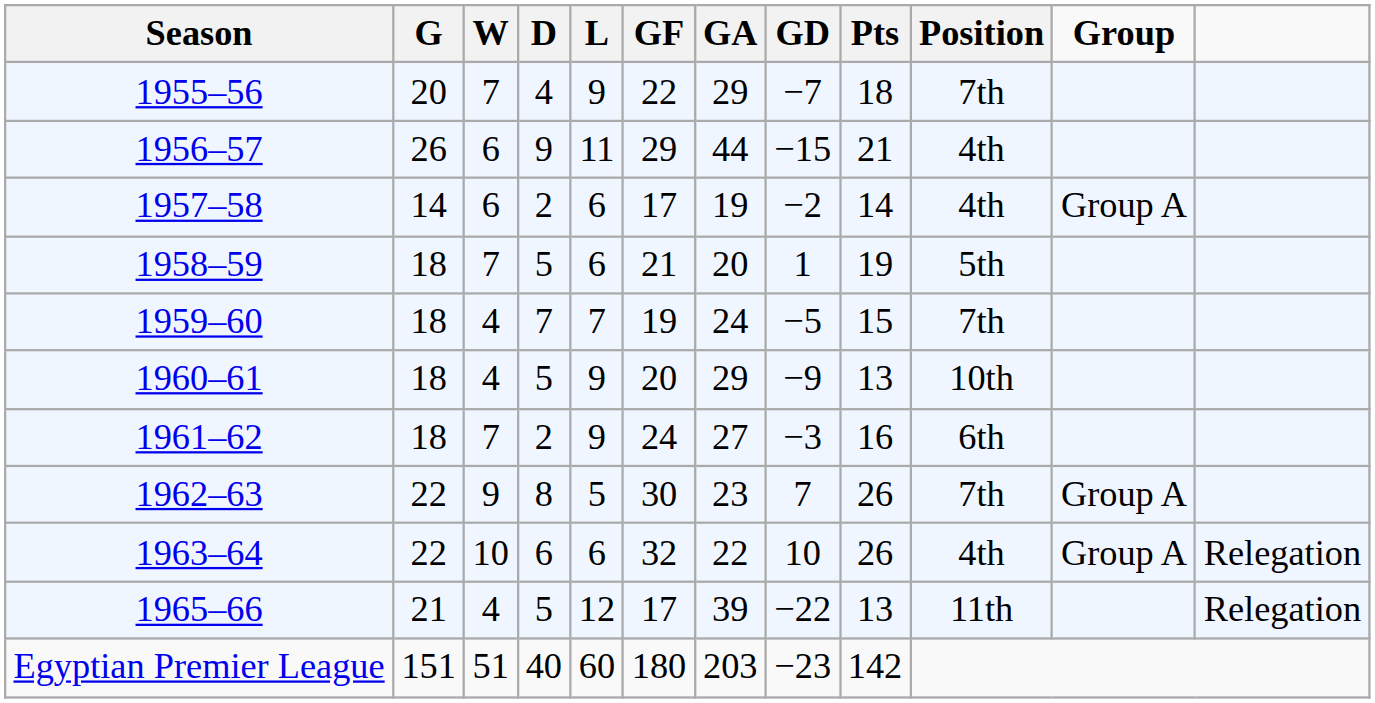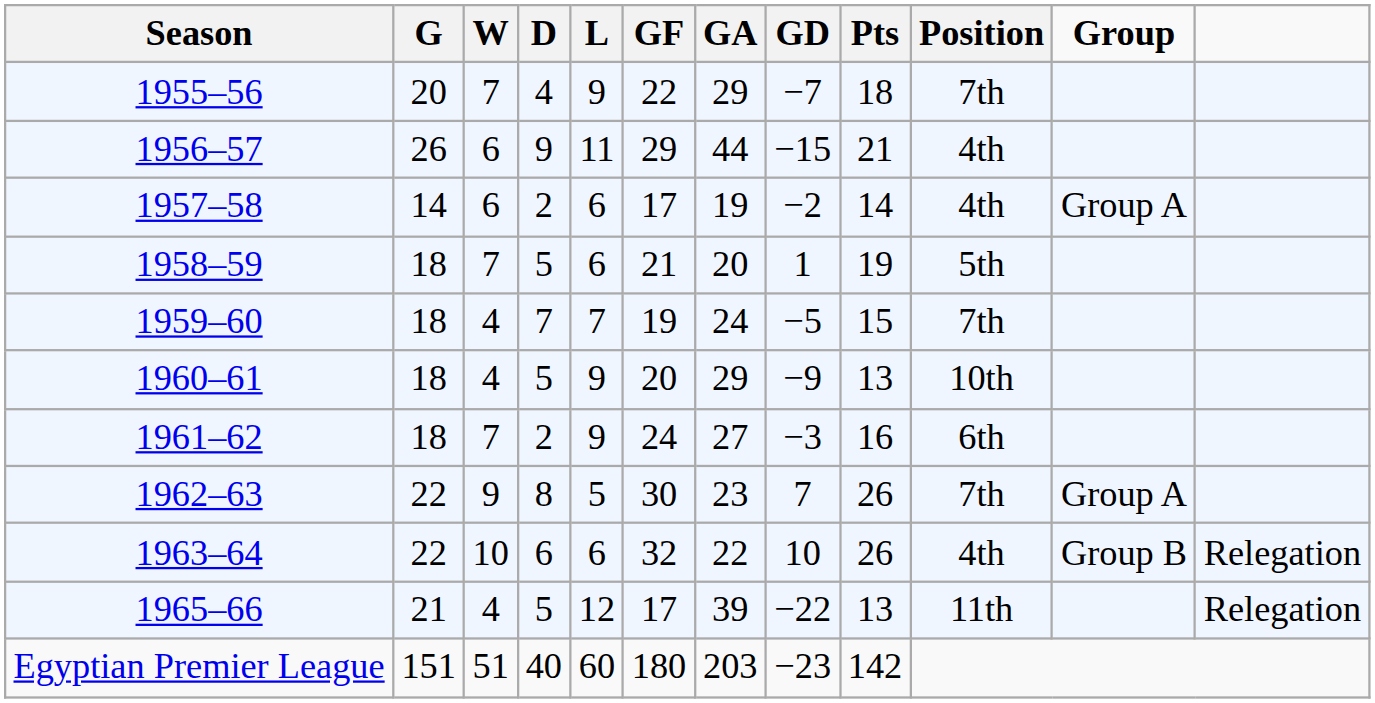1963–64 | Group: Group A -> Group B
